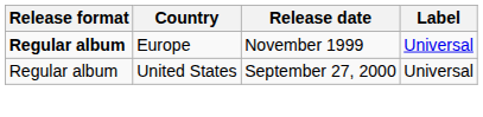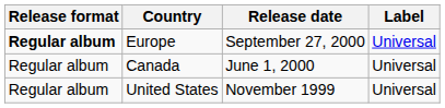Europe | Release date: November 1999 -> September 27, 2000
+ row: Regular album | Canada | June 1, 2000 | Universal
United States | Release date: September 27, 2000 -> November 1999
